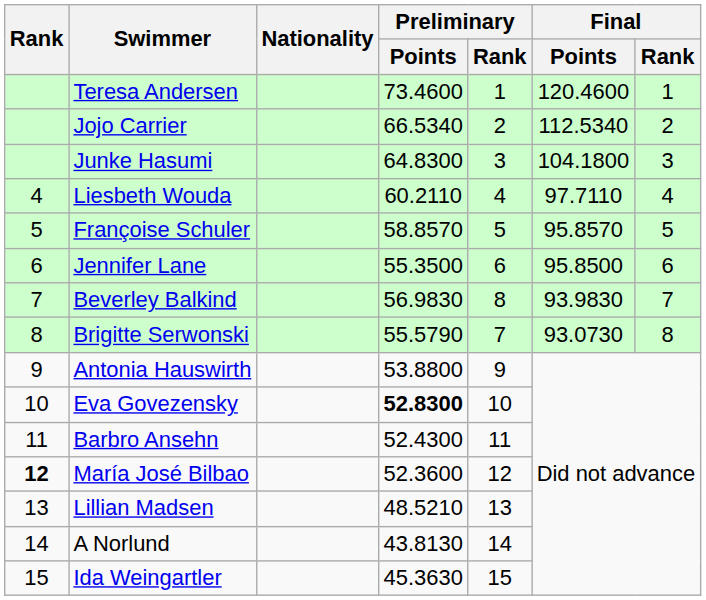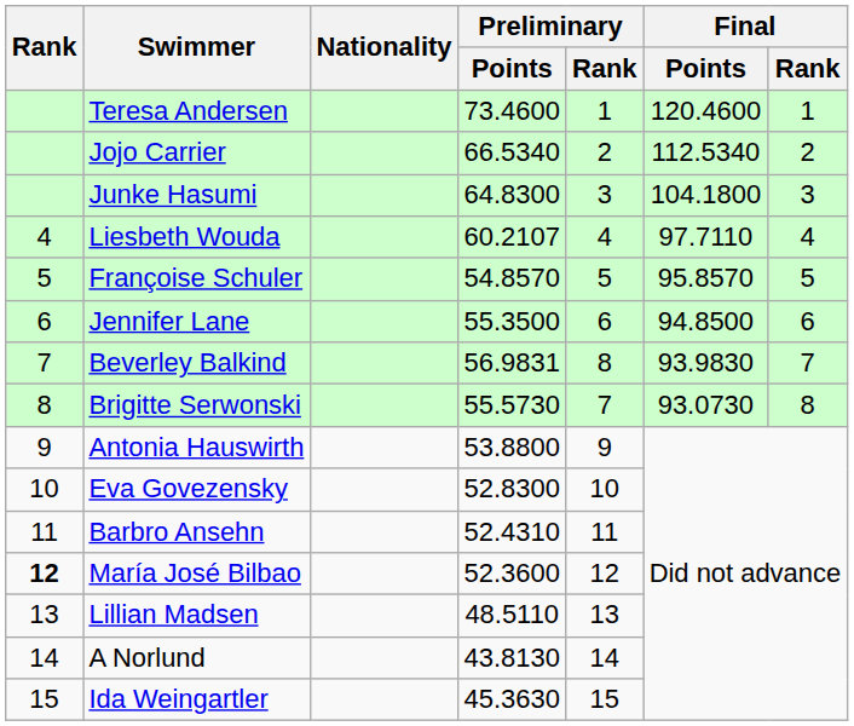Liesbeth Wouda | Preliminary / Points: 60.2110 -> 60.2107
Françoise Schuler | Preliminary / Points: 58.8570 -> 54.8570
Jennifer Lane | Final / Points: 95.8500 -> 94.8500
Beverley Balkind | Preliminary / Points: 56.9830 -> 56.9831
Brigitte Serwonski | Preliminary / Points: 55.5790 -> 55.5730
Eva Govezensky | Preliminary / Points: bold -> normal
Barbro Ansehn | Preliminary / Points: 52.4300 -> 52.4310
Lillian Madsen | Preliminary / Points: 48.5210 -> 48.5110
